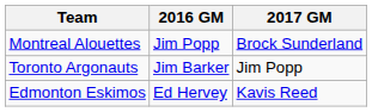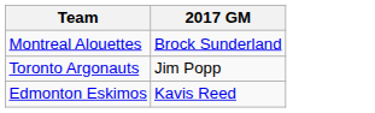- column: 2016 GM | Jim Popp | Jim Barker | Ed Hervey
